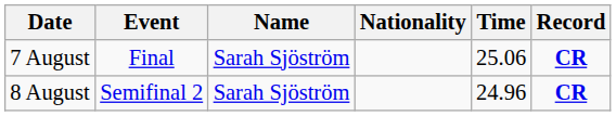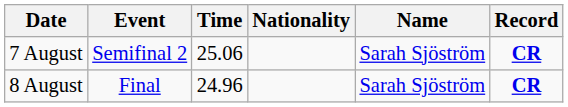columns swapped: Name <-> Time
7 August | Event: Final -> Semifinal 2
8 August | Event: Semifinal 2 -> Final
